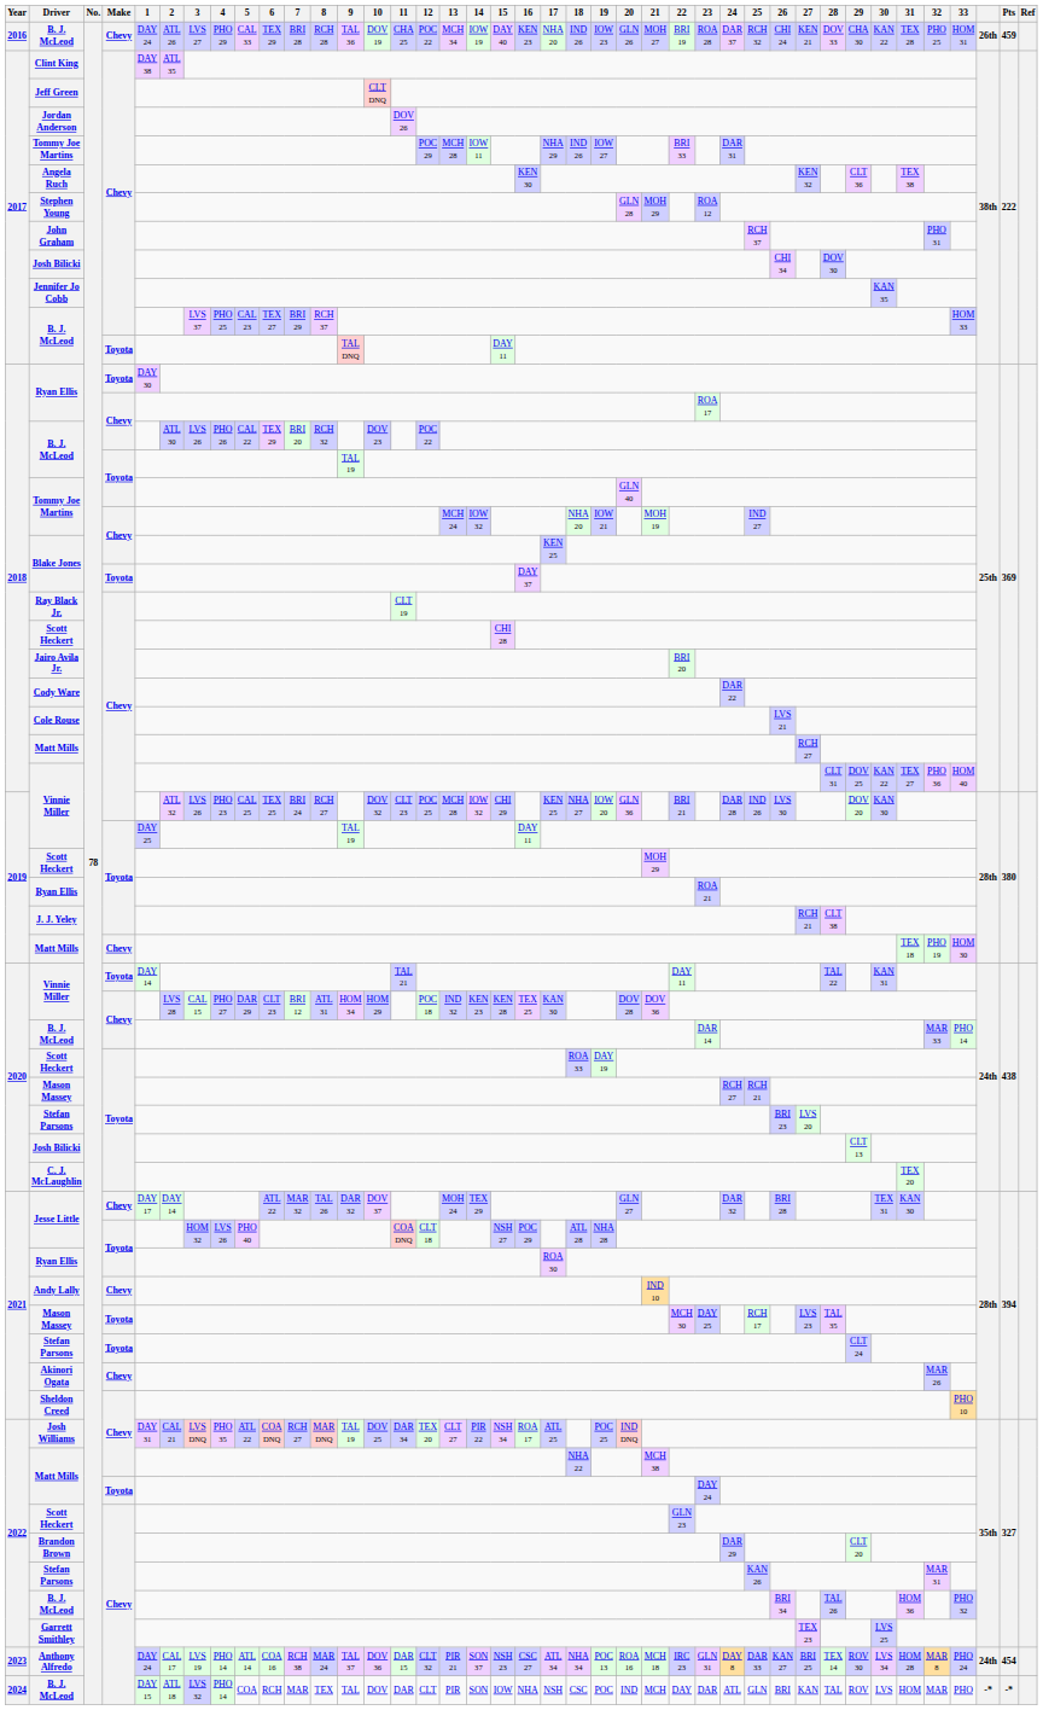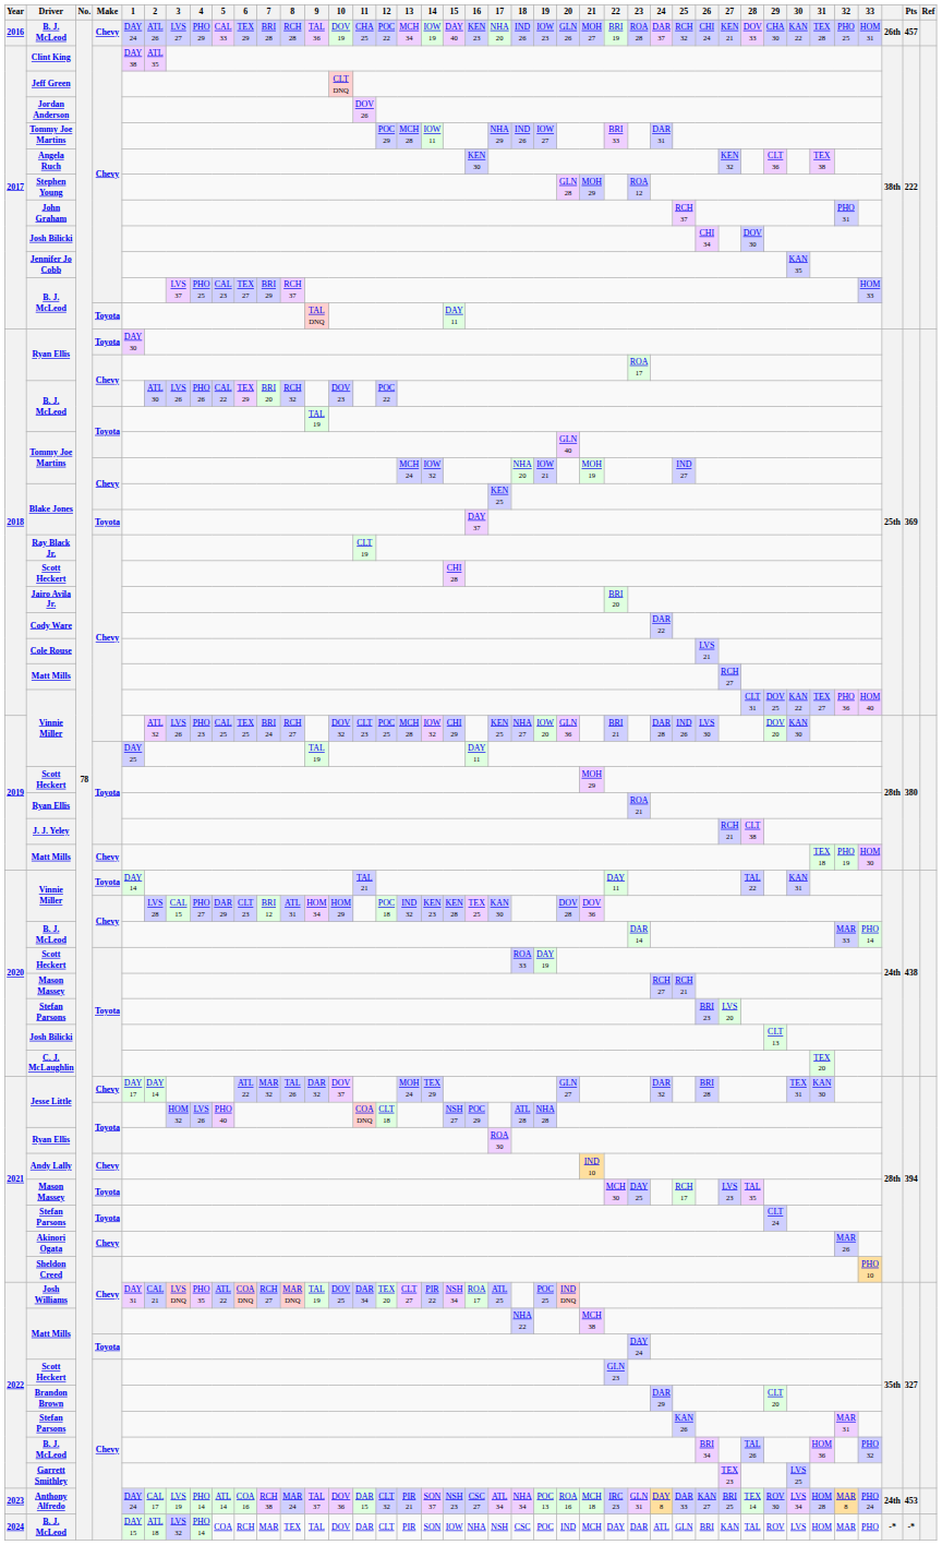2016 / B. J. McLeod | Pts: 459 -> 457
Anthony Alfredo | Pts: 454 -> 453
